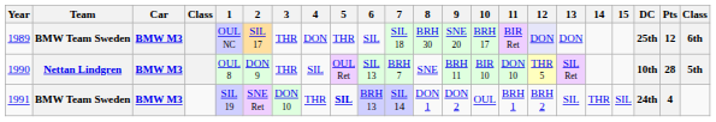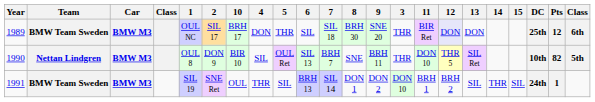columns swapped: 3 <-> 10
1990 | Pts: 28 -> 82
1991 | 5: bold -> normal
1991 | Pts: 4 -> 1
